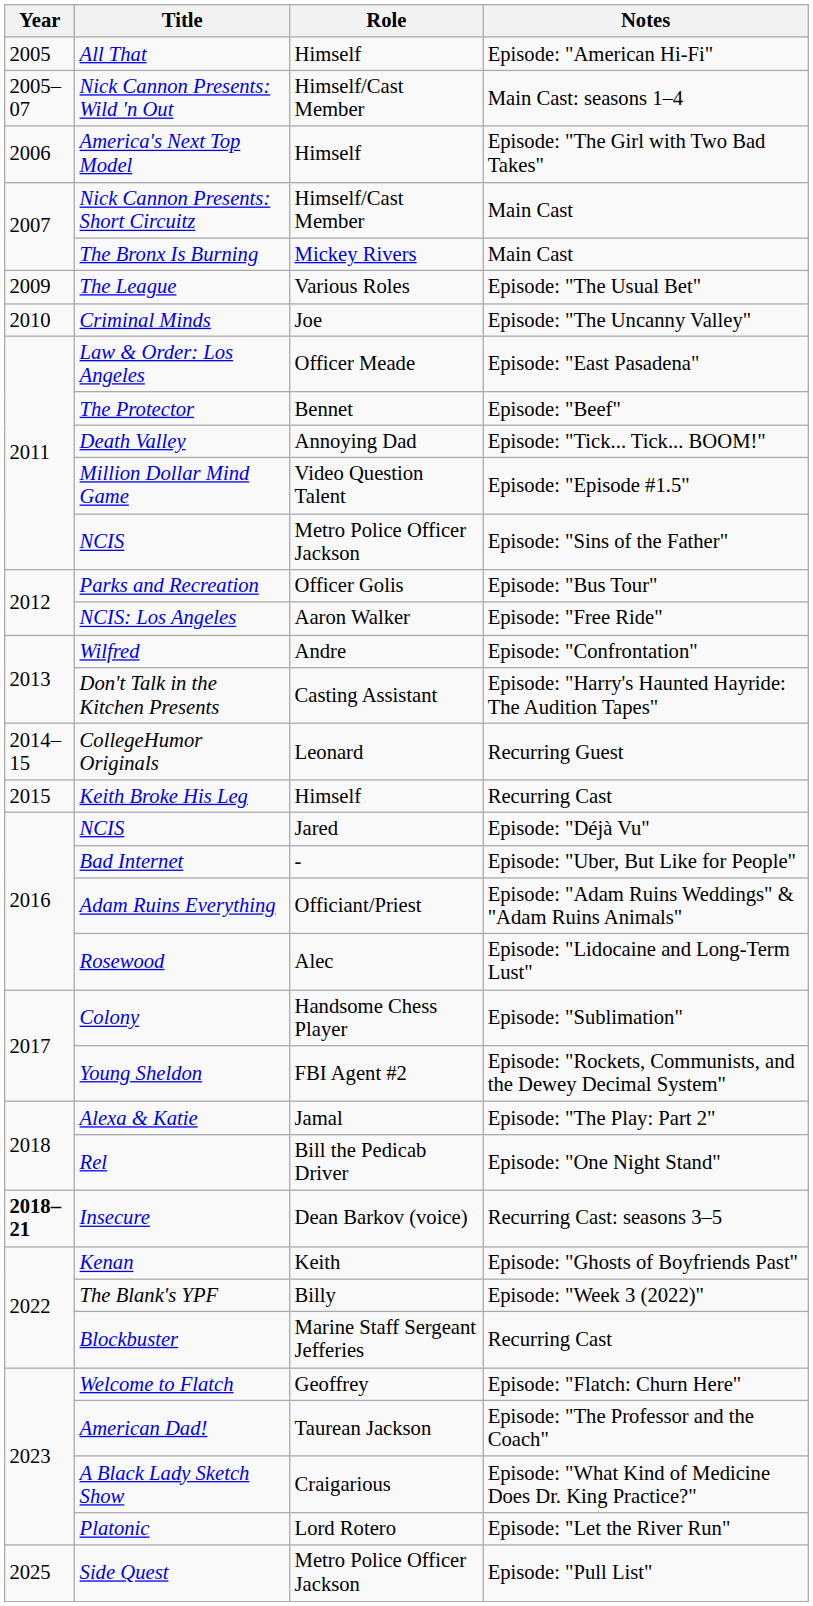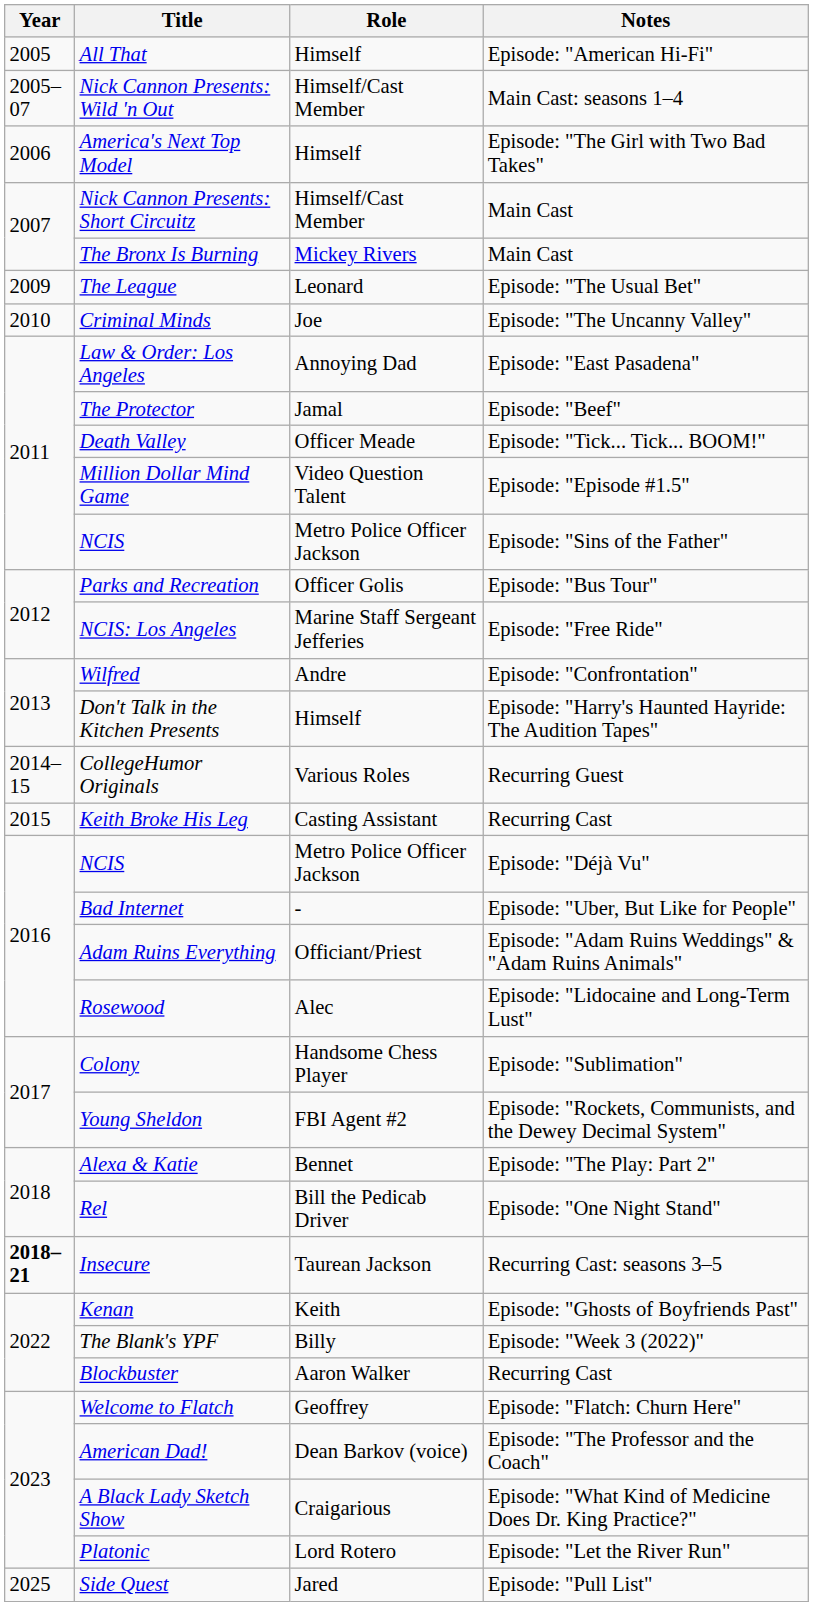The League | Role: Various Roles -> Leonard
Law & Order: Los Angeles | Role: Officer Meade -> Annoying Dad
The Protector | Role: Bennet -> Jamal
Death Valley | Role: Annoying Dad -> Officer Meade
NCIS: Los Angeles | Role: Aaron Walker -> Marine Staff Sergeant Jefferies
Don't Talk in the Kitchen Presents | Role: Casting Assistant -> Himself
CollegeHumor Originals | Role: Leonard -> Various Roles
Keith Broke His Leg | Role: Himself -> Casting Assistant
NCIS / Episode: "Déjà Vu" | Role: Jared -> Metro Police Officer Jackson
Alexa & Katie | Role: Jamal -> Bennet
Insecure | Role: Dean Barkov (voice) -> Taurean Jackson
Blockbuster | Role: Marine Staff Sergeant Jefferies -> Aaron Walker
American Dad! | Role: Taurean Jackson -> Dean Barkov (voice)
Side Quest | Role: Metro Police Officer Jackson -> Jared
